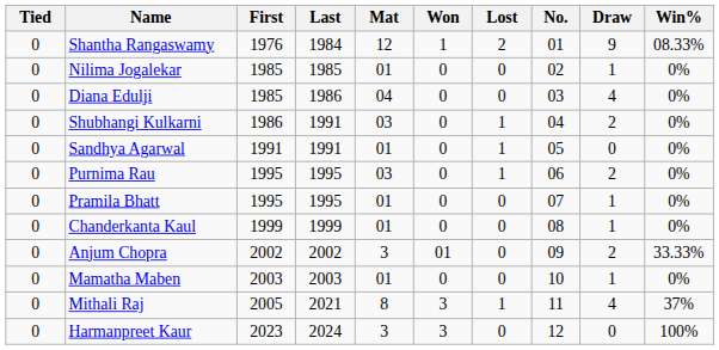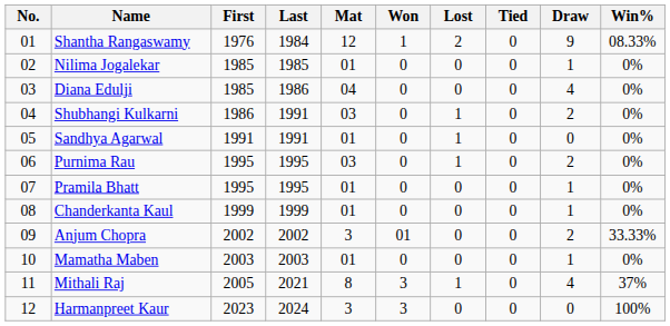columns swapped: No. <-> Tied
